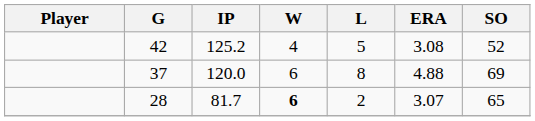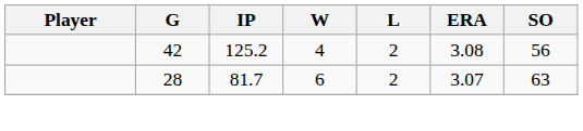42 | L: 5 -> 2
42 | SO: 52 -> 56
- row: 37 | 120.0 | 6 | 8 | 4.88 | 69
28 | W: bold -> normal
28 | SO: 65 -> 63
